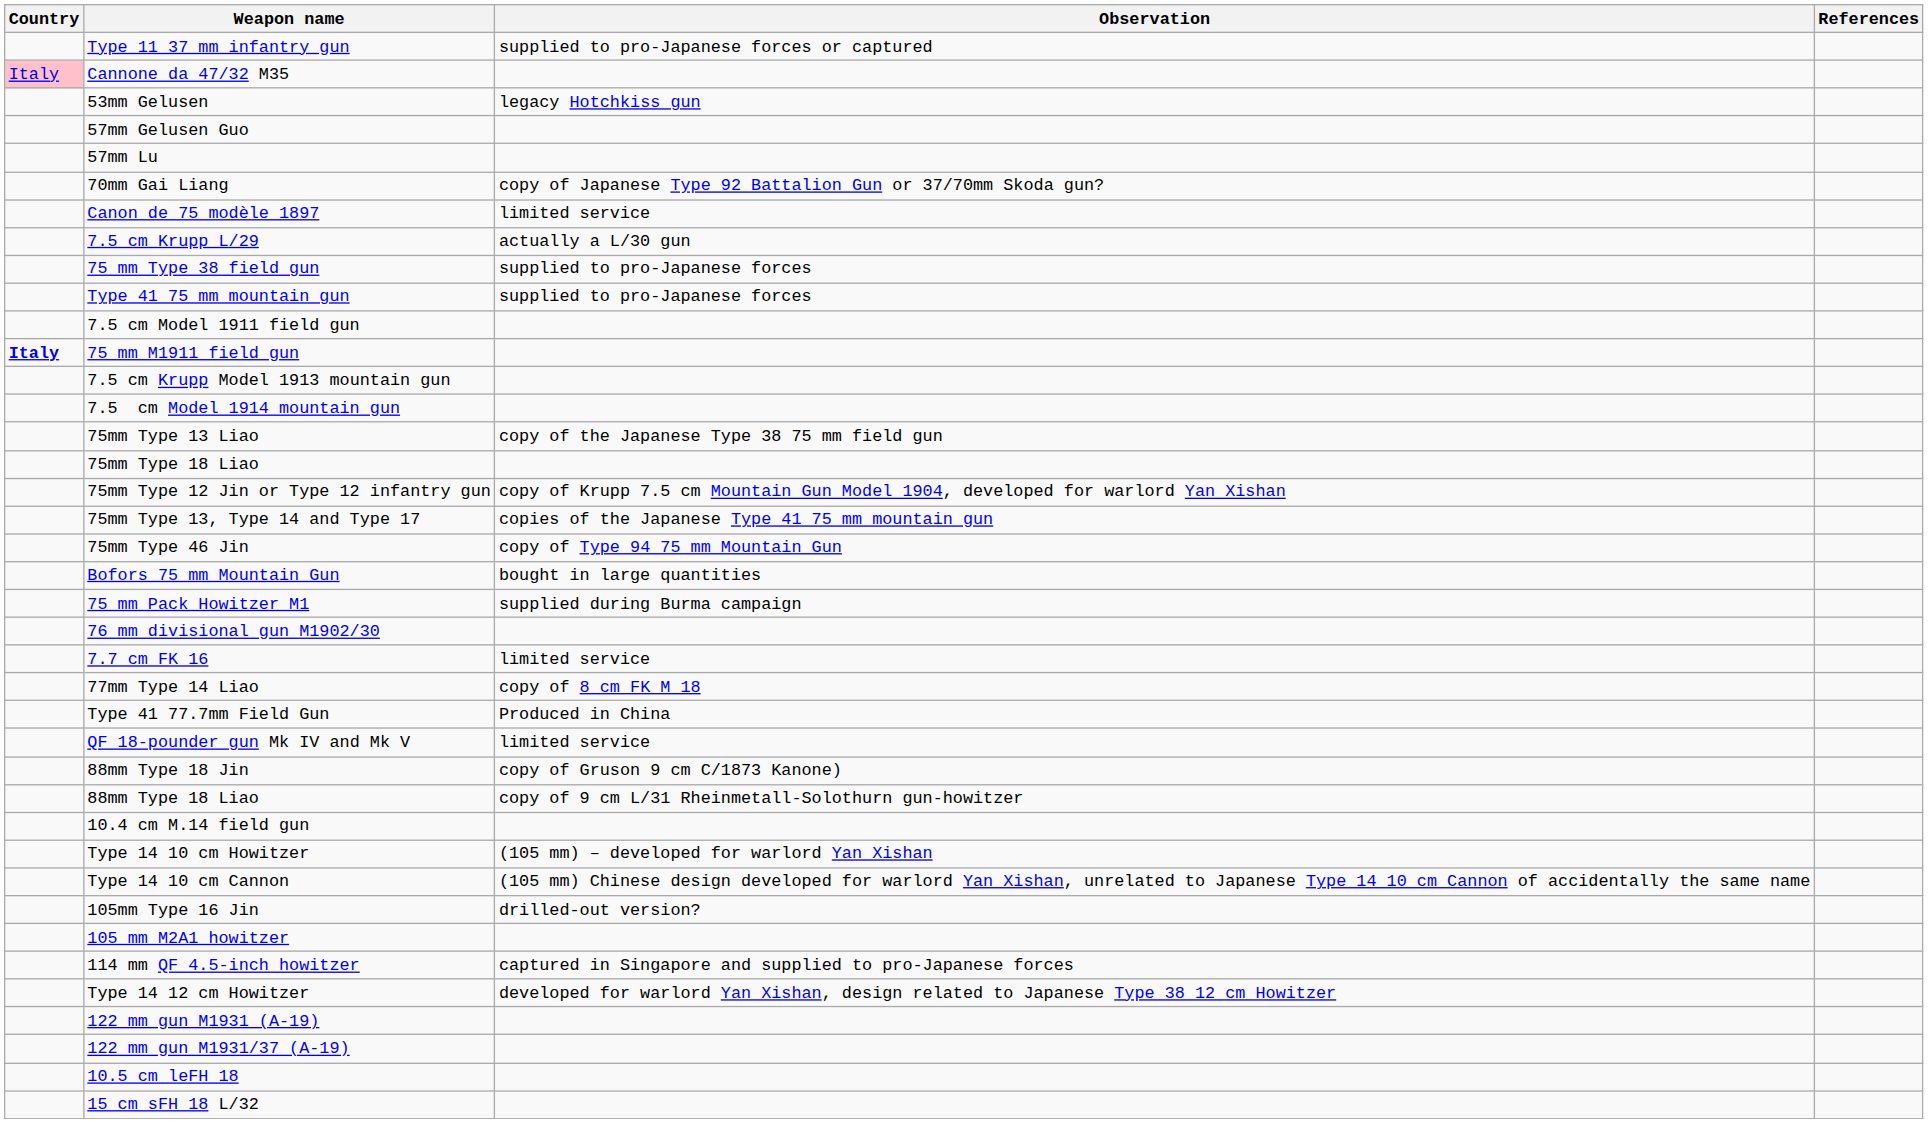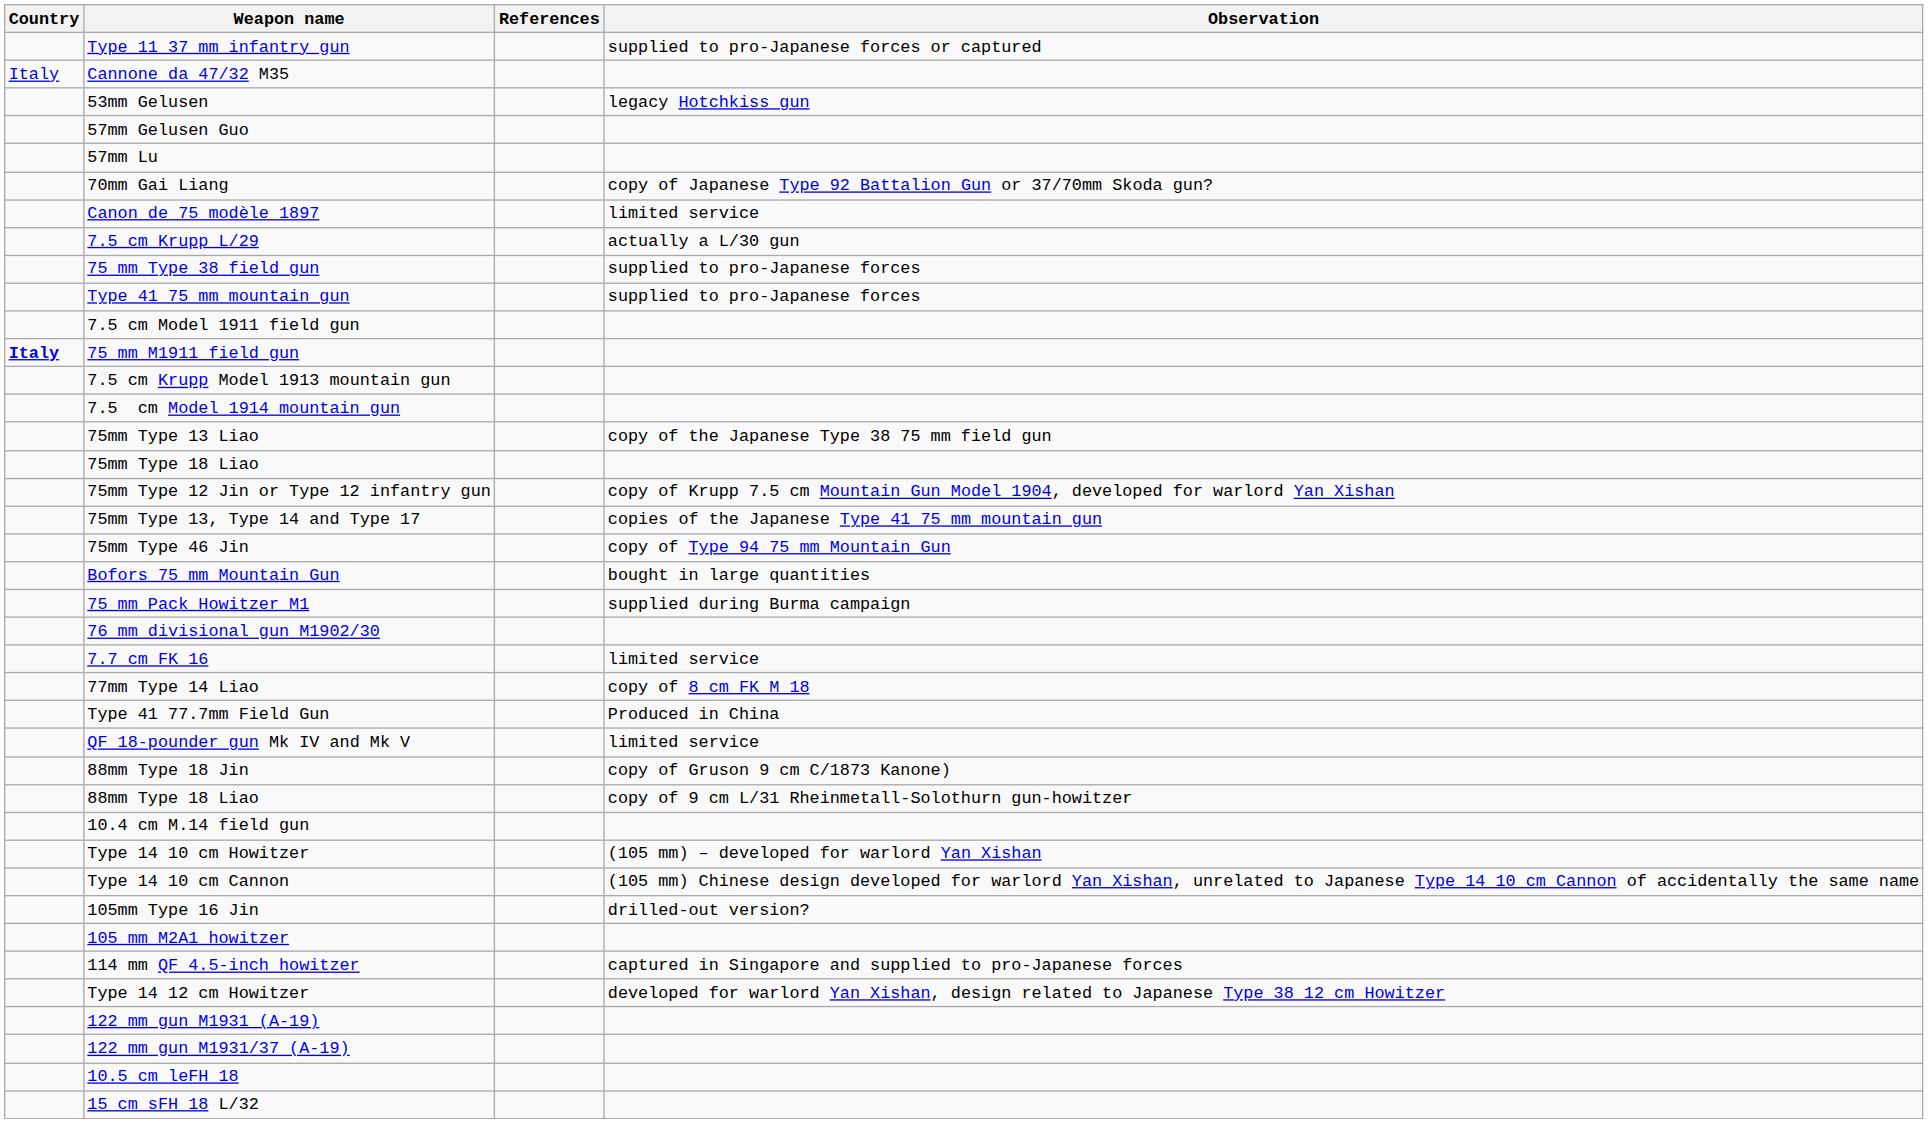columns swapped: Observation <-> References
Cannone da 47/32 M35 | Country: pink background -> no background
